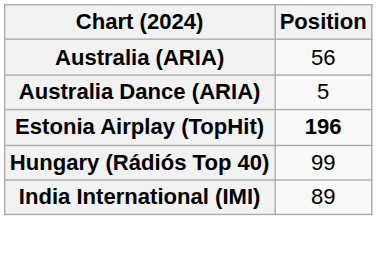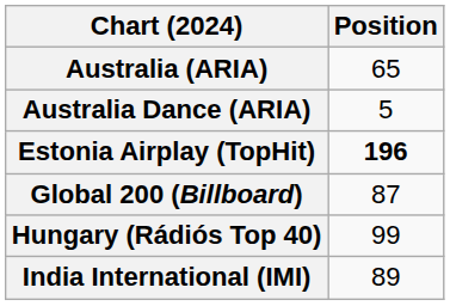Australia (ARIA) | Position: 56 -> 65
+ row: Global 200 (Billboard) | 87
